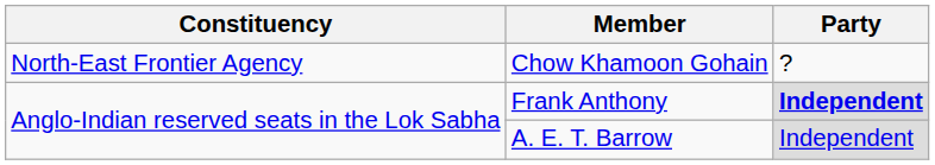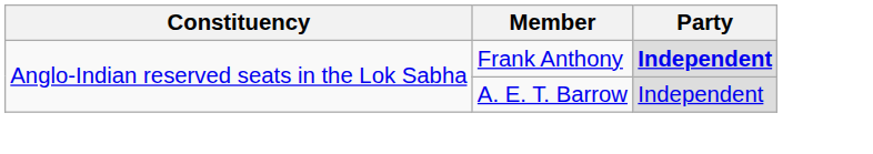- row: North-East Frontier Agency | Chow Khamoon Gohain | ?
